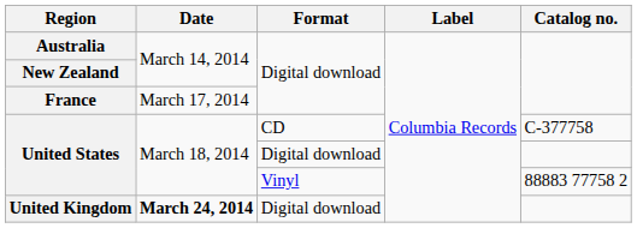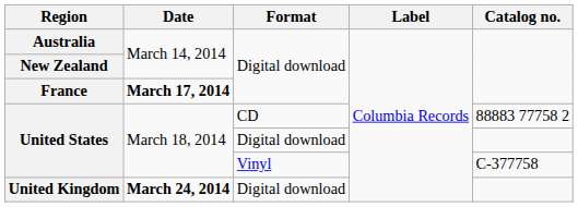France | Date: normal -> bold
United States / CD | Catalog no.: C-377758 -> 88883 77758 2
United States / Vinyl | Catalog no.: 88883 77758 2 -> C-377758
